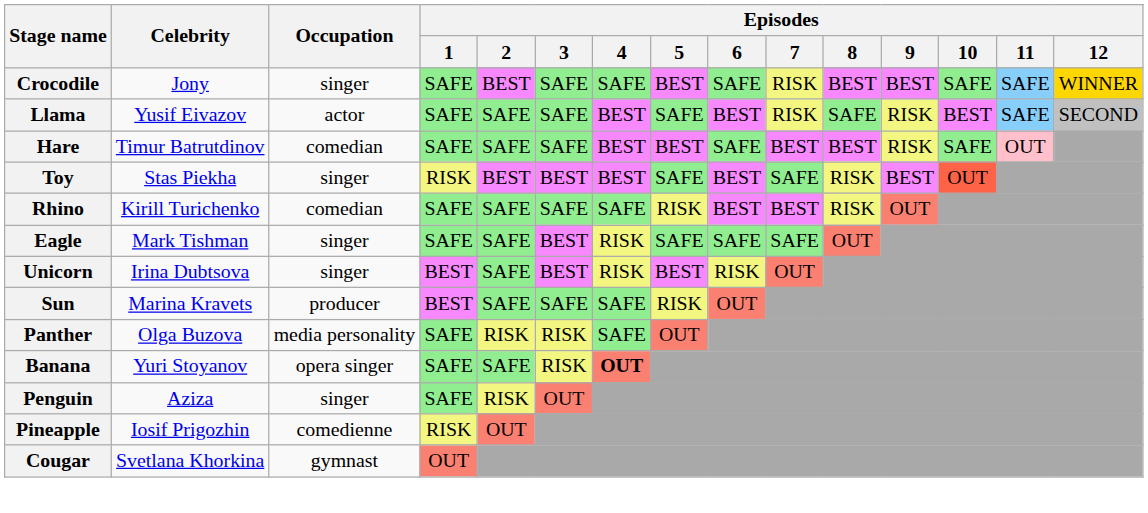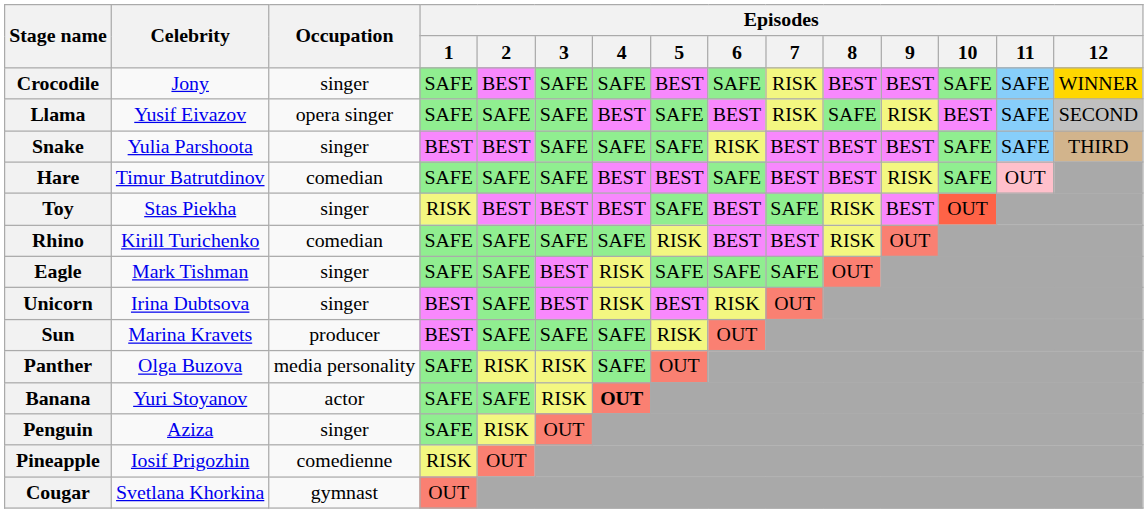Llama | Occupation: actor -> opera singer
+ row: Snake | Yulia Parshoota | singer | BEST | BEST | SAFE | SAFE | SAFE | RISK | BEST | BEST | BEST | SAFE | SAFE | THIRD
Banana | Occupation: opera singer -> actor
